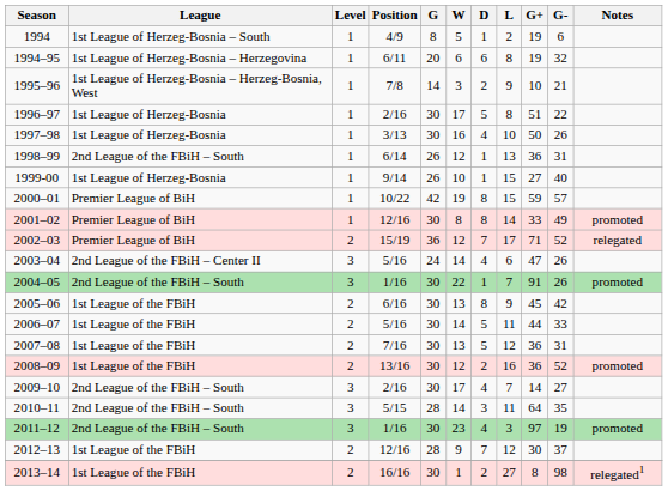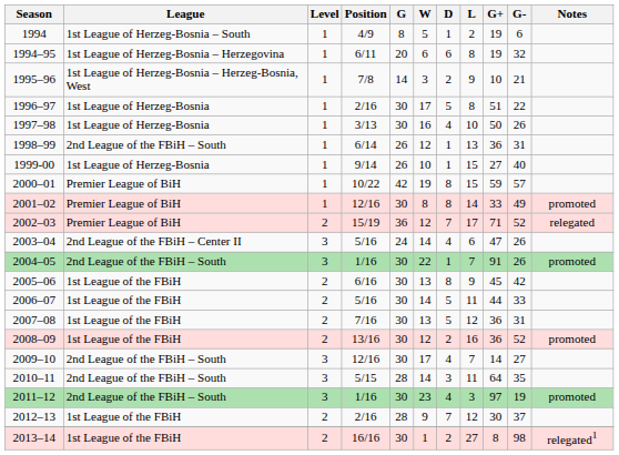2009–10 | Position: 2/16 -> 12/16
2012–13 | Position: 12/16 -> 2/16
